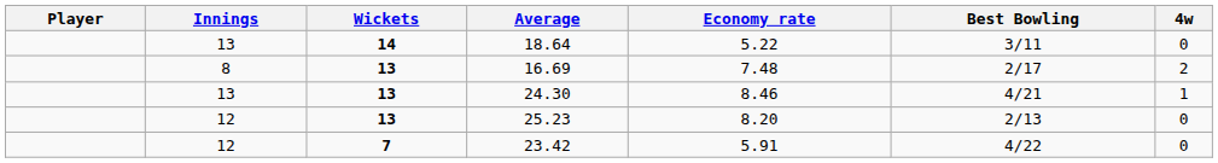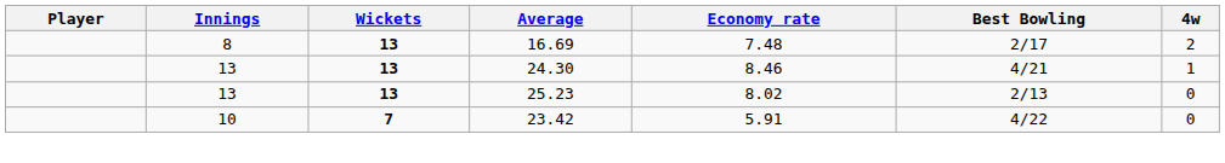- row: 13 | 14 | 18.64 | 5.22 | 3/11 | 0
25.23 | Innings: 12 -> 13
25.23 | Economy rate: 8.20 -> 8.02
23.42 | Innings: 12 -> 10
